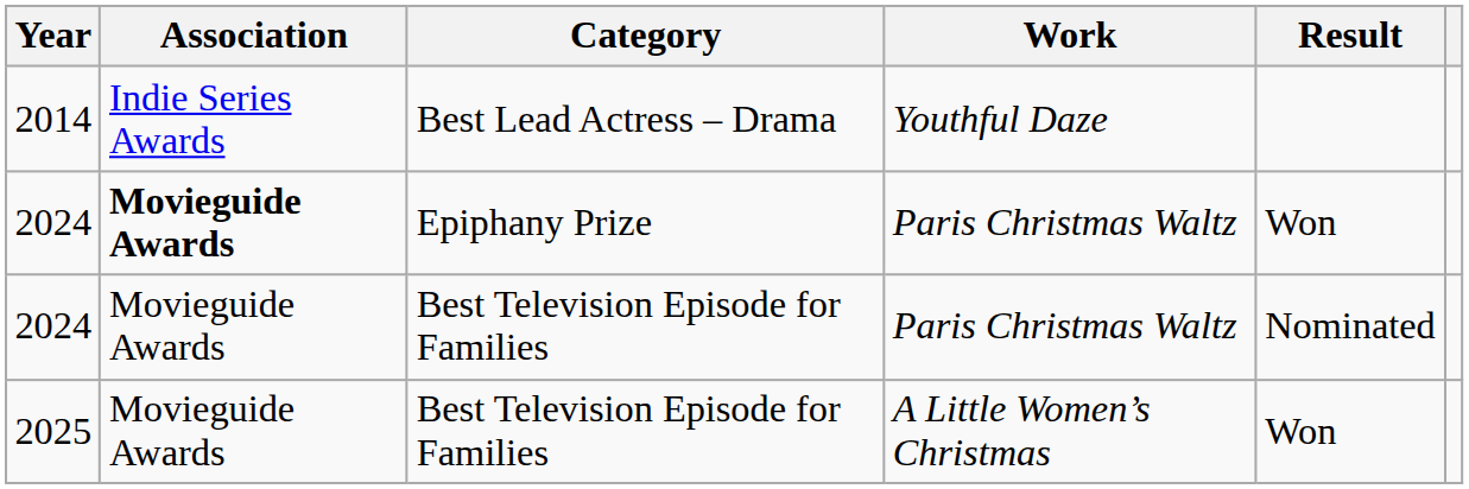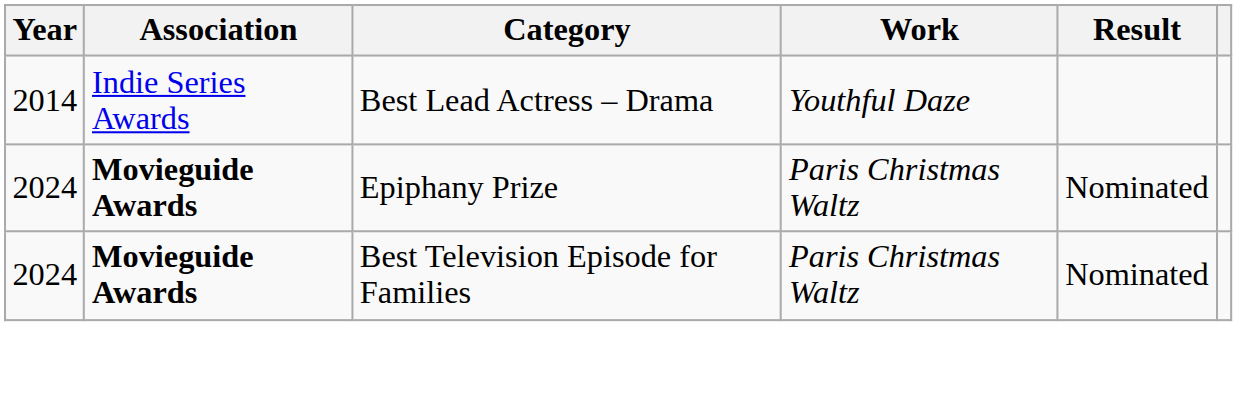2024 / Epiphany Prize | Result: Won -> Nominated
2024 / Best Television Episode for Families | Association: normal -> bold
- row: 2025 | Movieguide Awards | Best Television Episode for Families | A Little Women’s Christmas | Won
